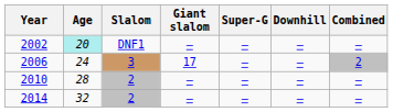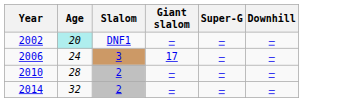- column: Combined | — | 2 | — | —
